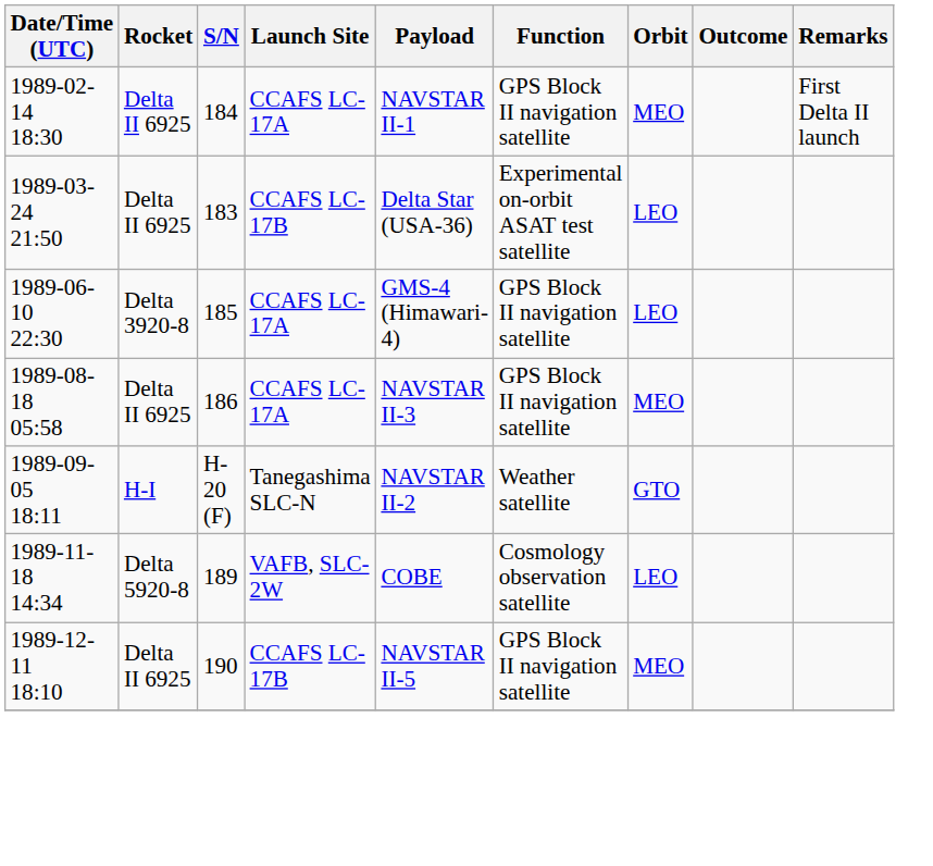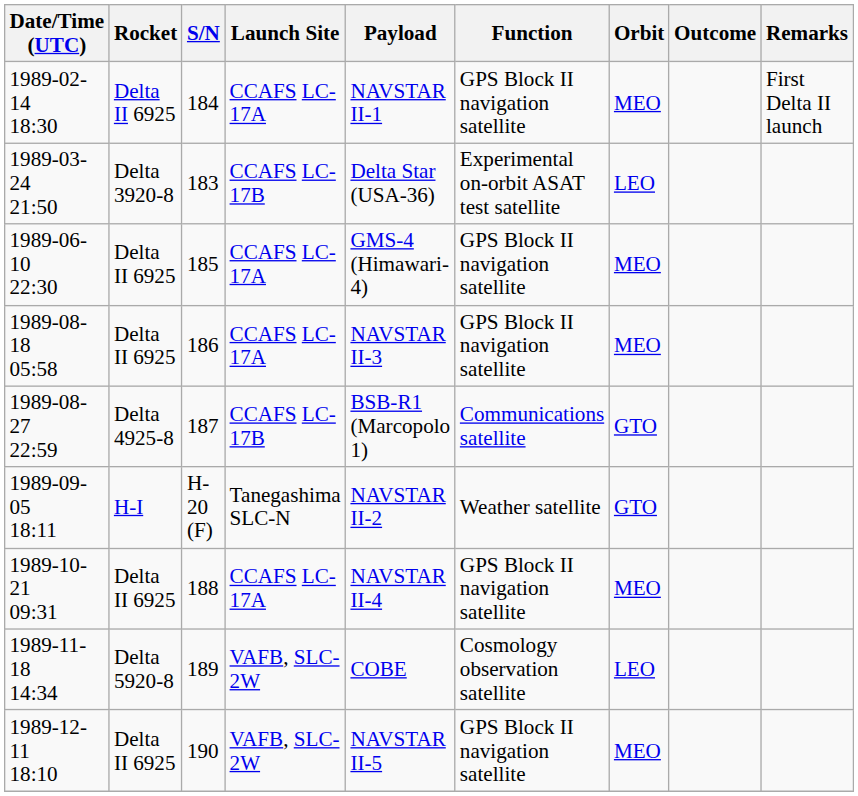1989-03-24 21:50 | Rocket: Delta II 6925 -> Delta 3920-8
1989-06-10 22:30 | Rocket: Delta 3920-8 -> Delta II 6925
1989-06-10 22:30 | Orbit: LEO -> MEO
+ row: 1989-08-27 22:59 | Delta 4925-8 | 187 | CCAFS LC-17B | BSB-R1 (Marcopolo 1) | Communications satellite | GTO
+ row: 1989-10-21 09:31 | Delta II 6925 | 188 | CCAFS LC-17A | NAVSTAR II-4 | GPS Block II navigation satellite | MEO
1989-12-11 18:10 | Launch Site: CCAFS LC-17B -> VAFB, SLC-2W
